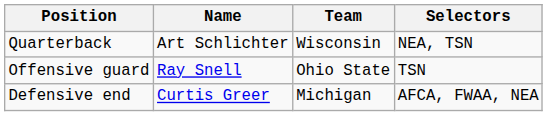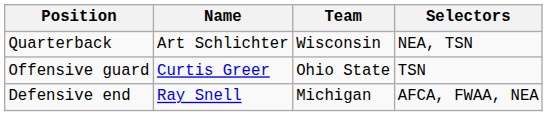Offensive guard | Name: Ray Snell -> Curtis Greer
Defensive end | Name: Curtis Greer -> Ray Snell
